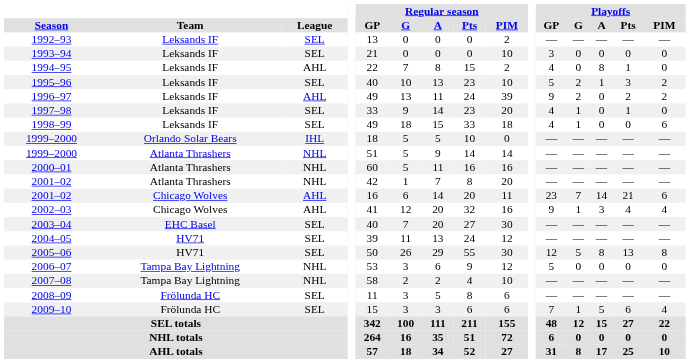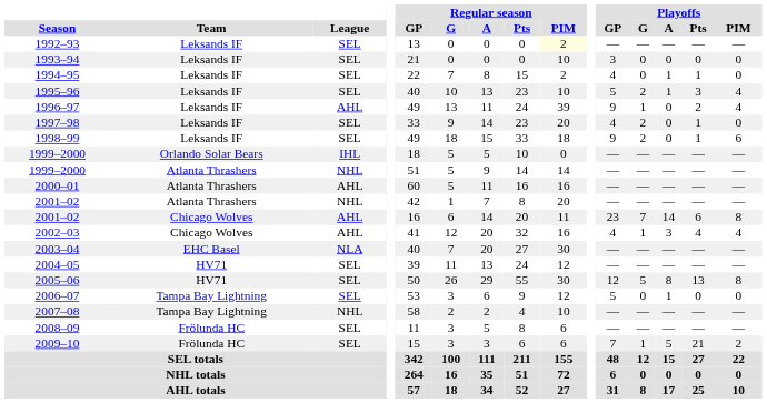1992–93 | Regular season / PIM: no background -> lightyellow background
1994–95 | League: AHL -> SEL
1994–95 | Playoffs / A: 8 -> 1
1995–96 | Playoffs / PIM: 2 -> 4
1996–97 | Playoffs / G: 2 -> 1
1996–97 | Playoffs / PIM: 2 -> 4
1997–98 | Playoffs / G: 1 -> 2
1998–99 | Playoffs / GP: 4 -> 9
1998–99 | Playoffs / G: 1 -> 2
1998–99 | Playoffs / Pts: 0 -> 1
2000–01 | League: NHL -> AHL
2001–02 / Chicago Wolves | Playoffs / Pts: 21 -> 6
2001–02 / Chicago Wolves | Playoffs / PIM: 6 -> 8
2002–03 | Playoffs / GP: 9 -> 4
2003–04 | League: SEL -> NLA
2006–07 | League: NHL -> SEL
2006–07 | Playoffs / A: 0 -> 1
2009–10 | Playoffs / Pts: 6 -> 21
2009–10 | Playoffs / PIM: 4 -> 2
